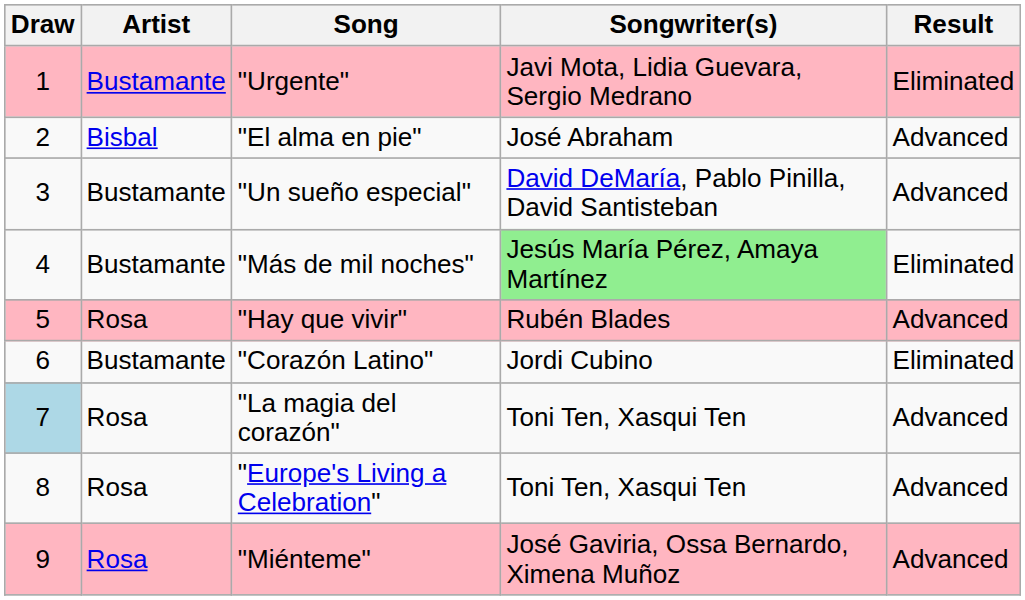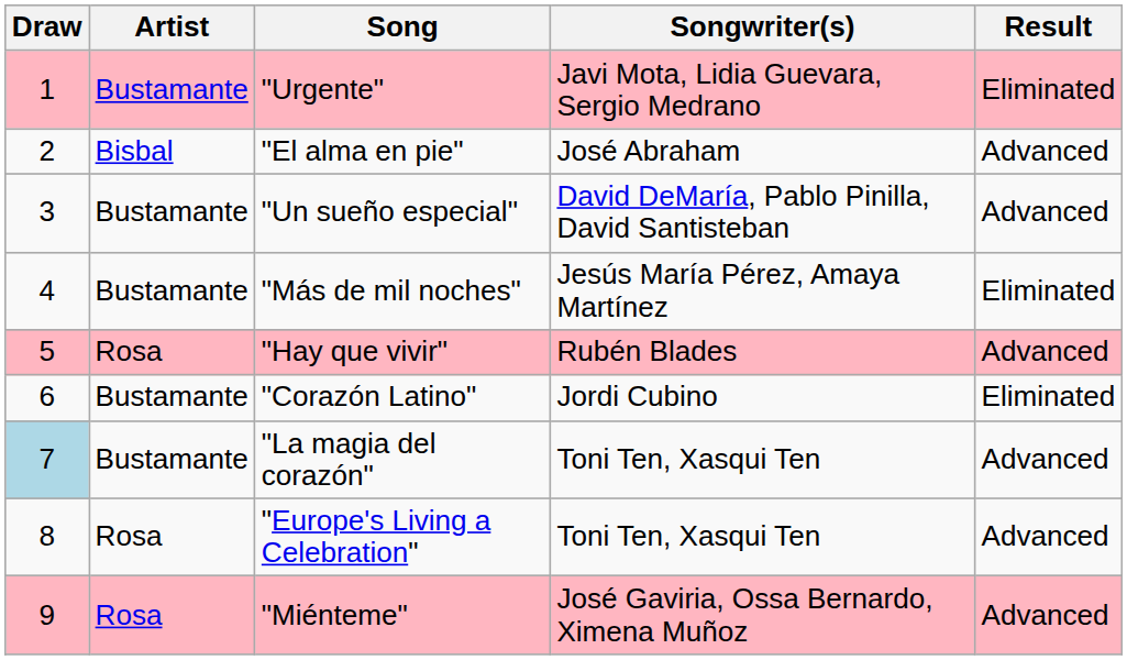"Más de mil noches" | Songwriter(s): lightgreen background -> no background
"La magia del corazón" | Artist: Rosa -> Bustamante
